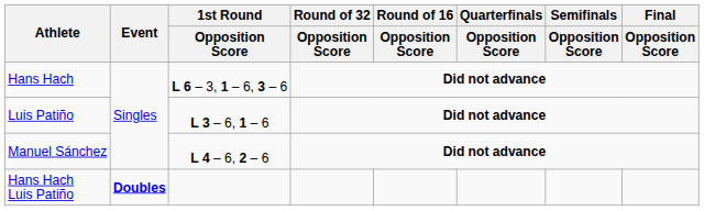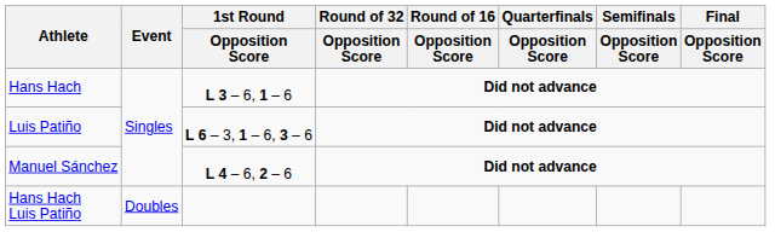Hans Hach | 1st Round / Opposition Score: L 6 – 3, 1 – 6, 3 – 6 -> L 3 – 6, 1 – 6
Luis Patiño | 1st Round / Opposition Score: L 3 – 6, 1 – 6 -> L 6 – 3, 1 – 6, 3 – 6
Hans Hach Luis Patiño | Event: bold -> normal
